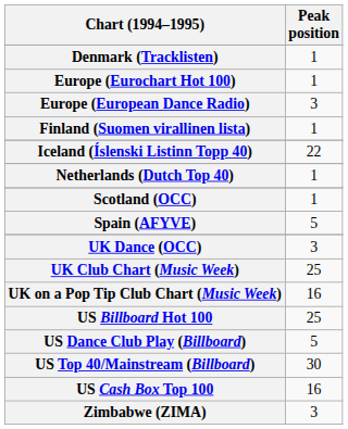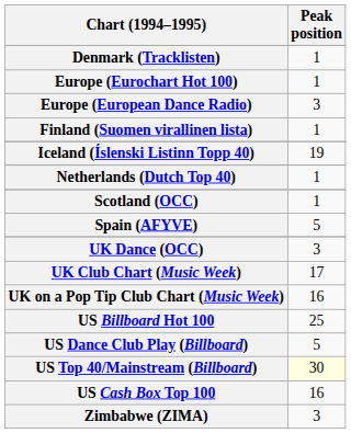Iceland (Íslenski Listinn Topp 40) | Peak position: 22 -> 19
UK Club Chart (Music Week) | Peak position: 25 -> 17
US Top 40/Mainstream (Billboard) | Peak position: no background -> lightyellow background
